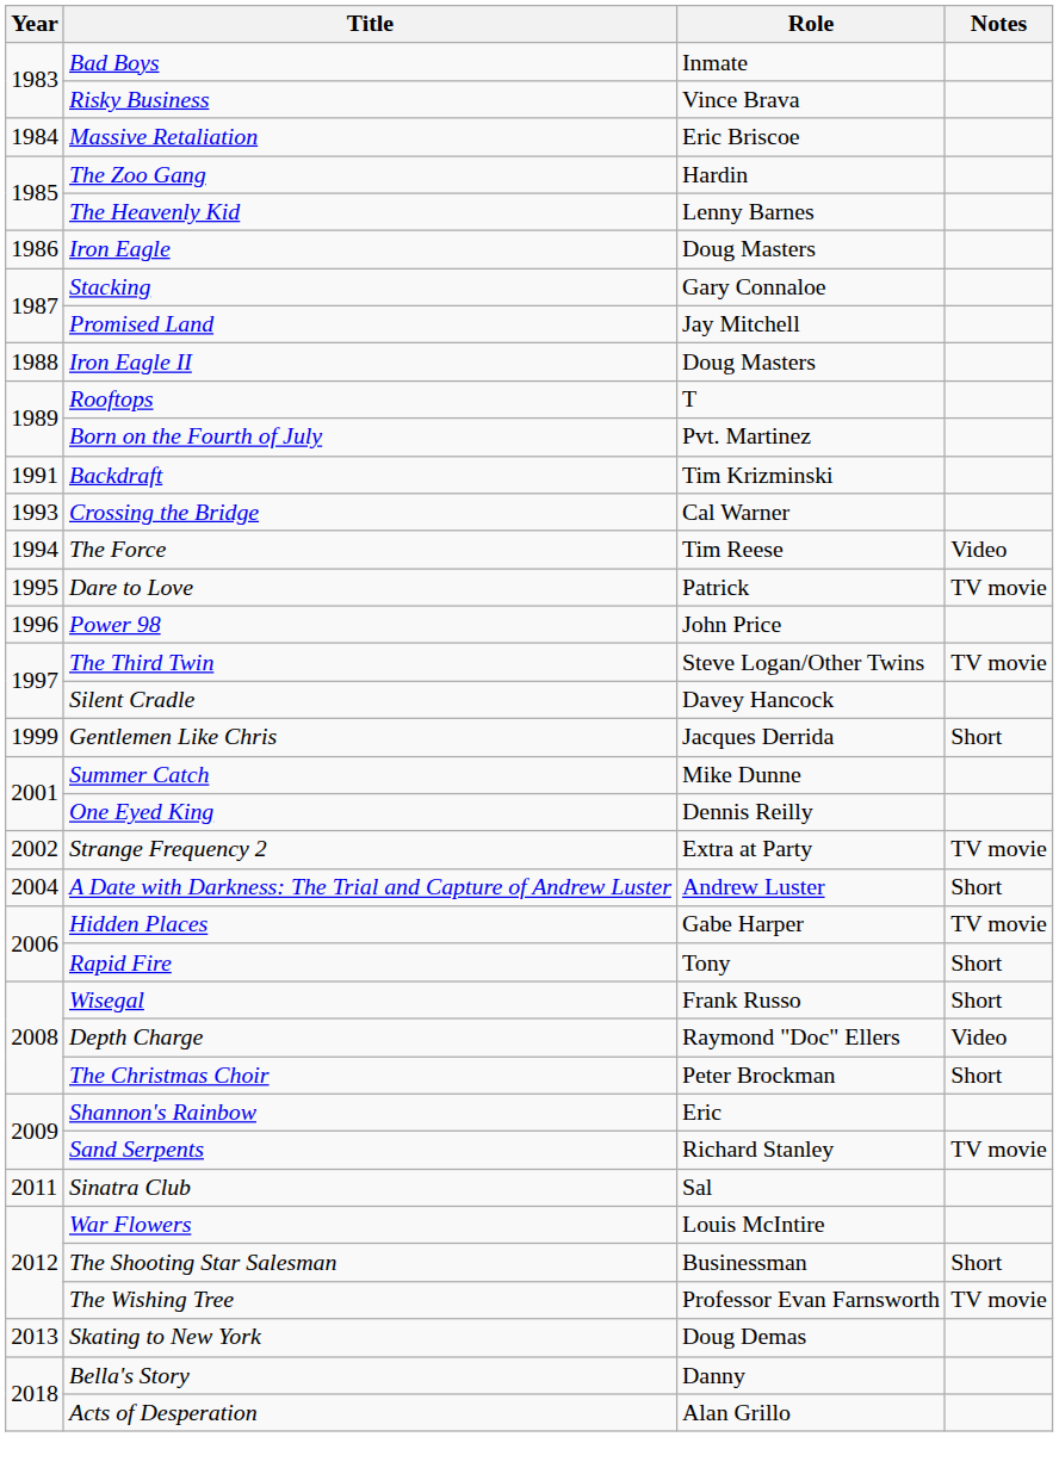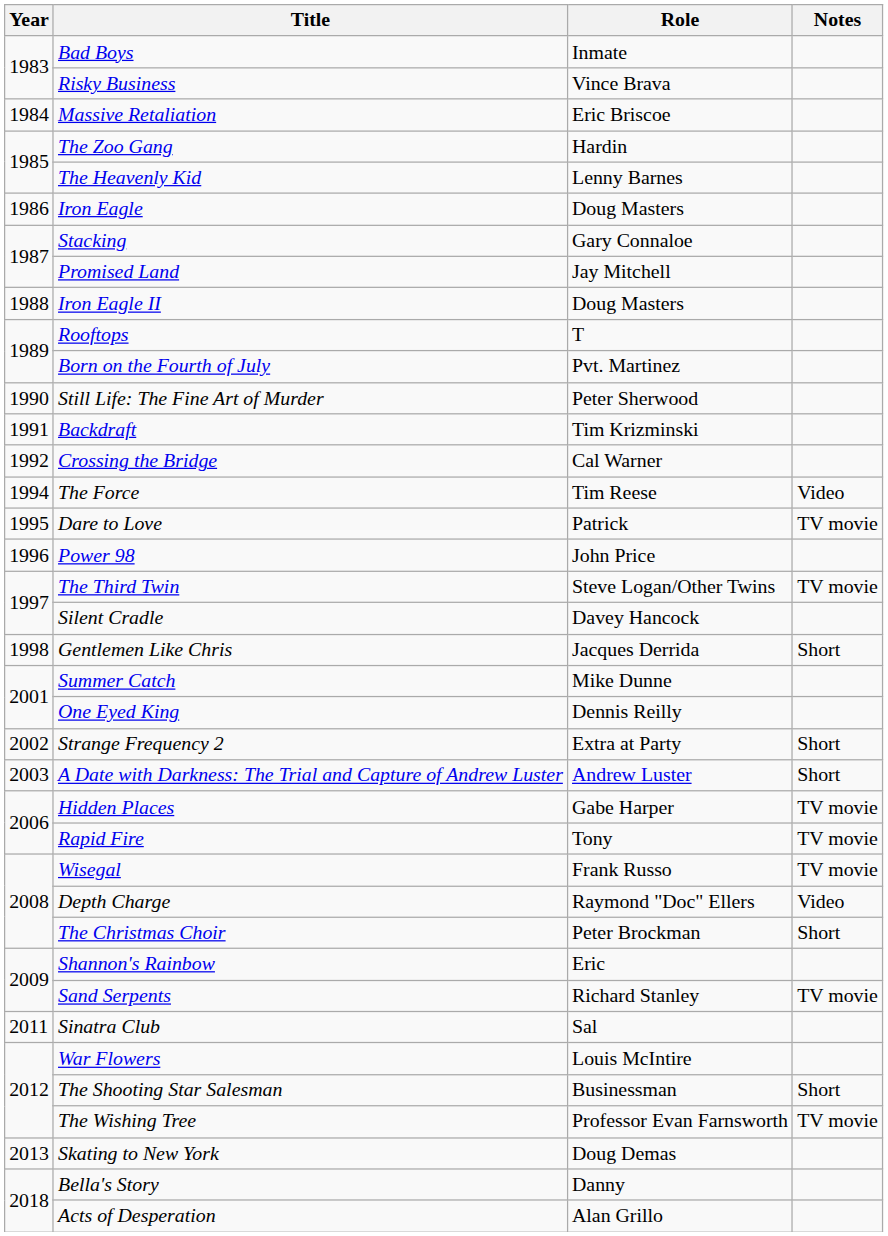+ row: 1990 | Still Life: The Fine Art of Murder | Peter Sherwood
Crossing the Bridge | Year: 1993 -> 1992
Gentlemen Like Chris | Year: 1999 -> 1998
Strange Frequency 2 | Notes: TV movie -> Short
A Date with Darkness: The Trial and Capture of Andrew Luster | Year: 2004 -> 2003
Rapid Fire | Notes: Short -> TV movie
Wisegal | Notes: Short -> TV movie
